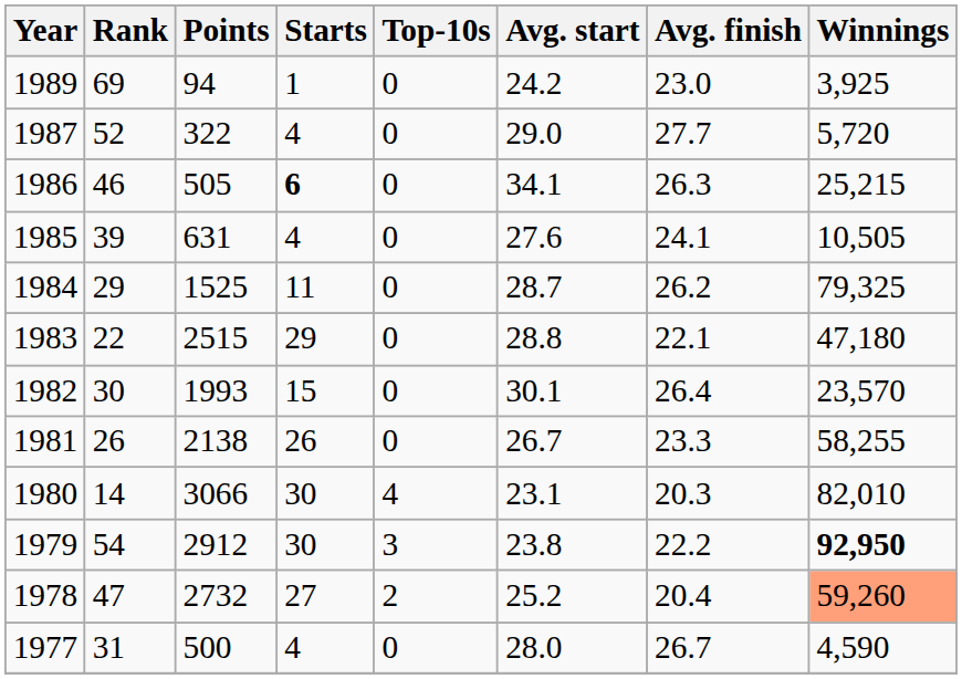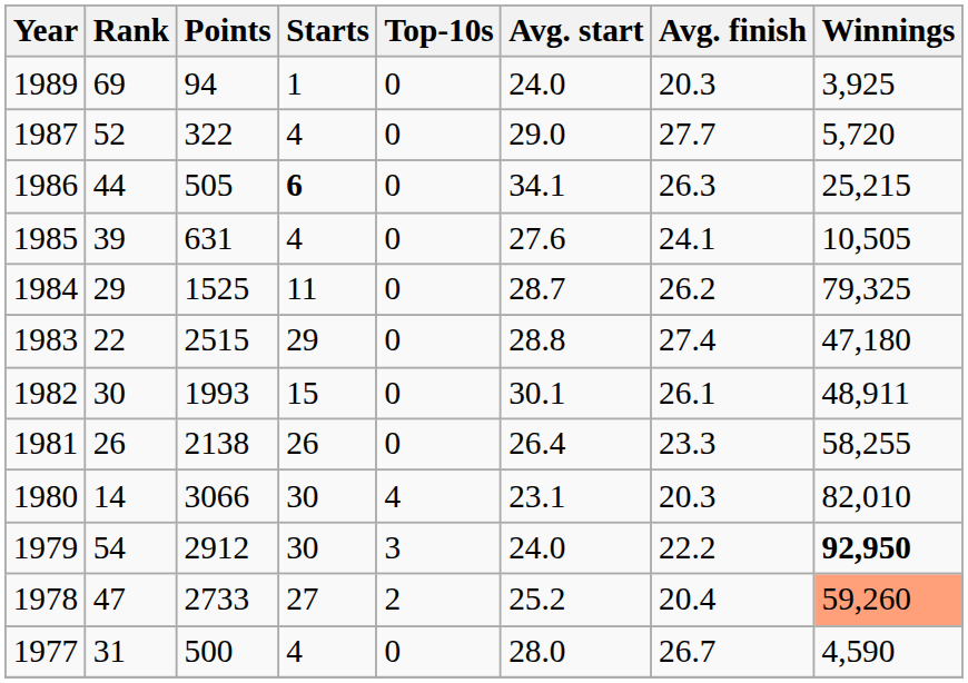1989 | Avg. start: 24.2 -> 24.0
1989 | Avg. finish: 23.0 -> 20.3
1986 | Rank: 46 -> 44
1983 | Avg. finish: 22.1 -> 27.4
1982 | Avg. finish: 26.4 -> 26.1
1982 | Winnings: 23,570 -> 48,911
1981 | Avg. start: 26.7 -> 26.4
1979 | Avg. start: 23.8 -> 24.0
1978 | Points: 2732 -> 2733
